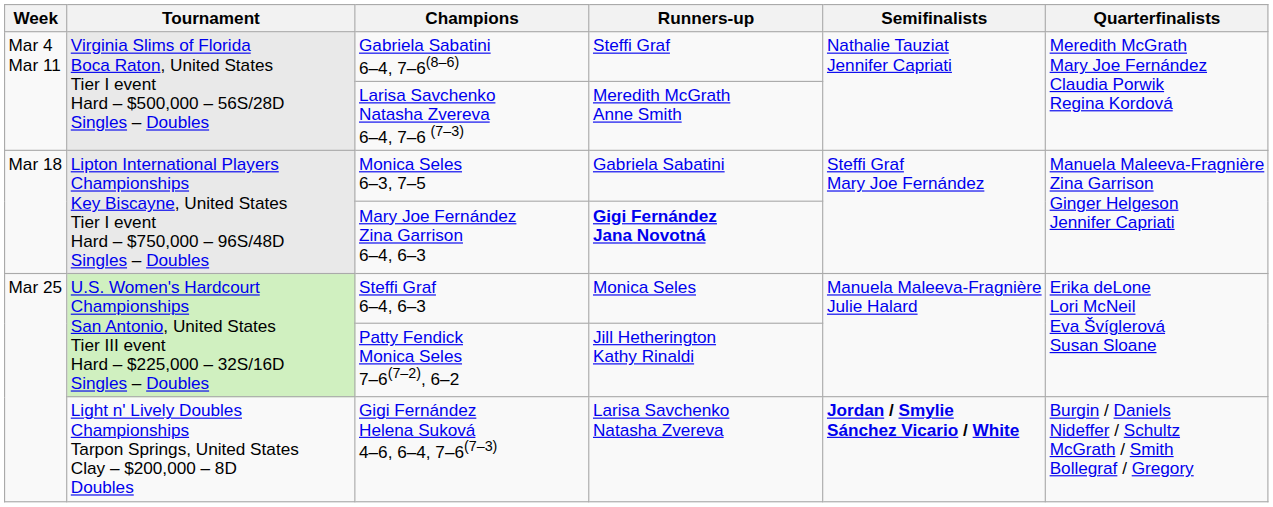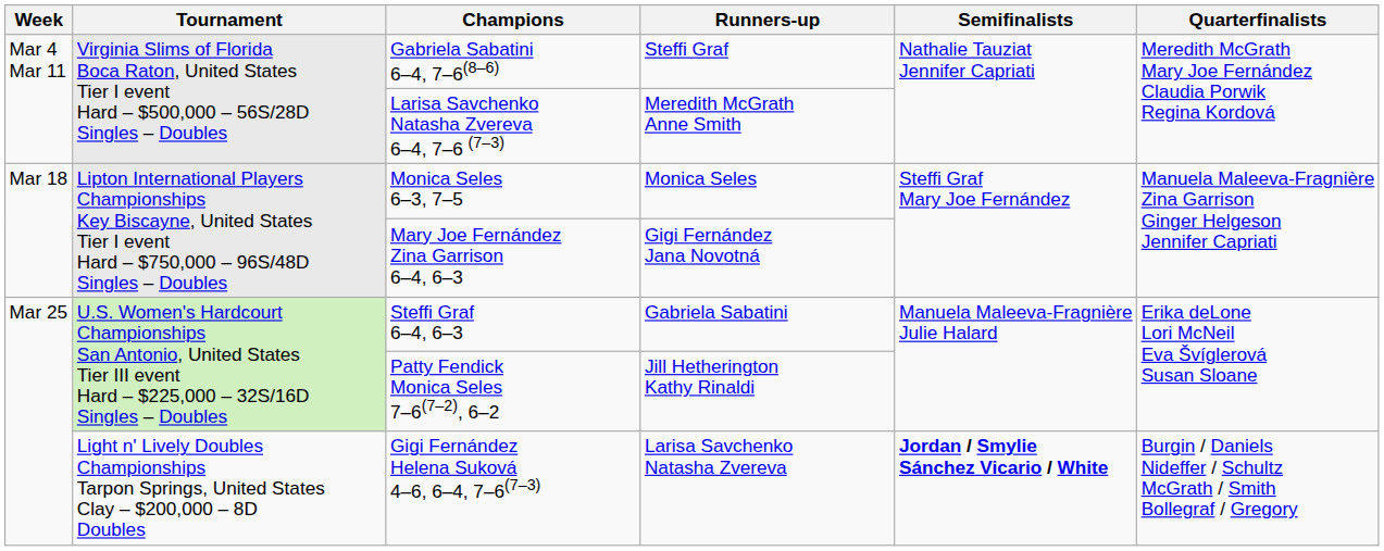Monica Seles 6–3, 7–5 | Runners-up: Gabriela Sabatini -> Monica Seles
Mary Joe Fernández Zina Garrison 6–4, 6–3 | Runners-up: bold -> normal
Steffi Graf 6–4, 6–3 | Runners-up: Monica Seles -> Gabriela Sabatini
